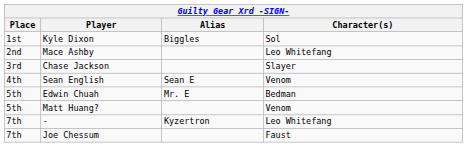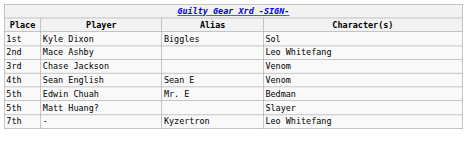Chase Jackson | Character(s): Slayer -> Venom
Matt Huang? | Character(s): Venom -> Slayer
- row: 7th | Joe Chessum | Faust
